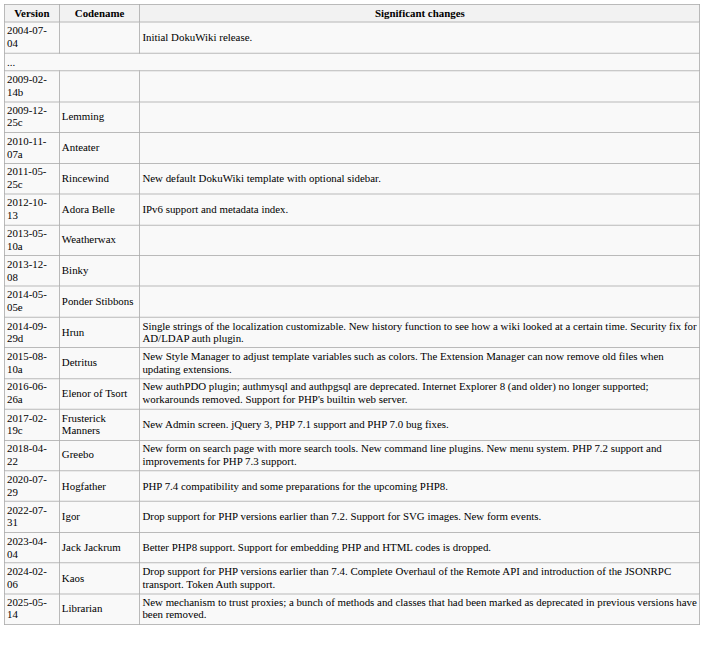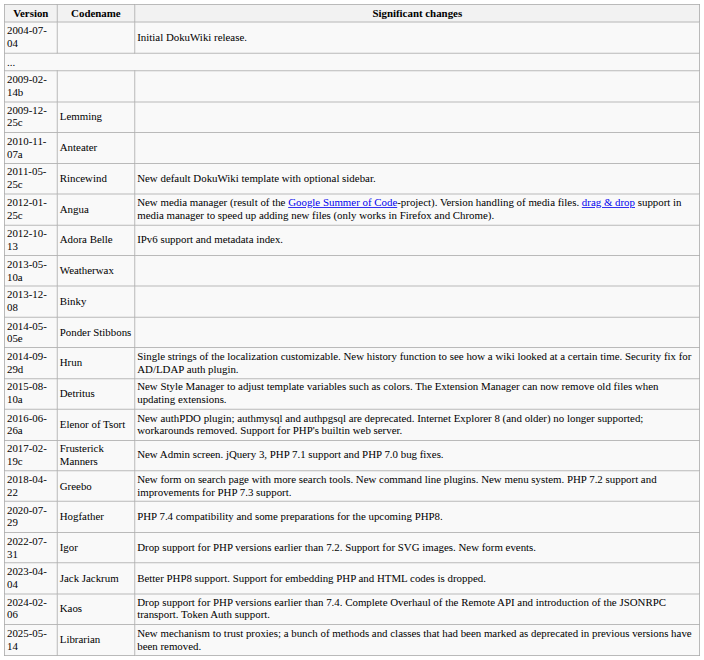+ row: 2012-01-25c | Angua | New media manager (result of the Google Summer of Code-project). Version handling of media files. drag & drop support in media manager to speed up adding new files (only works in Firefox and Chrome).
